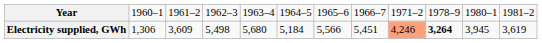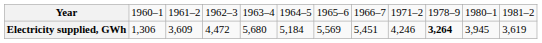Electricity supplied, GWh | column 4: 5,498 -> 4,472
Electricity supplied, GWh | column 7: 5,566 -> 5,569
Electricity supplied, GWh | column 9: lightsalmon background -> no background
